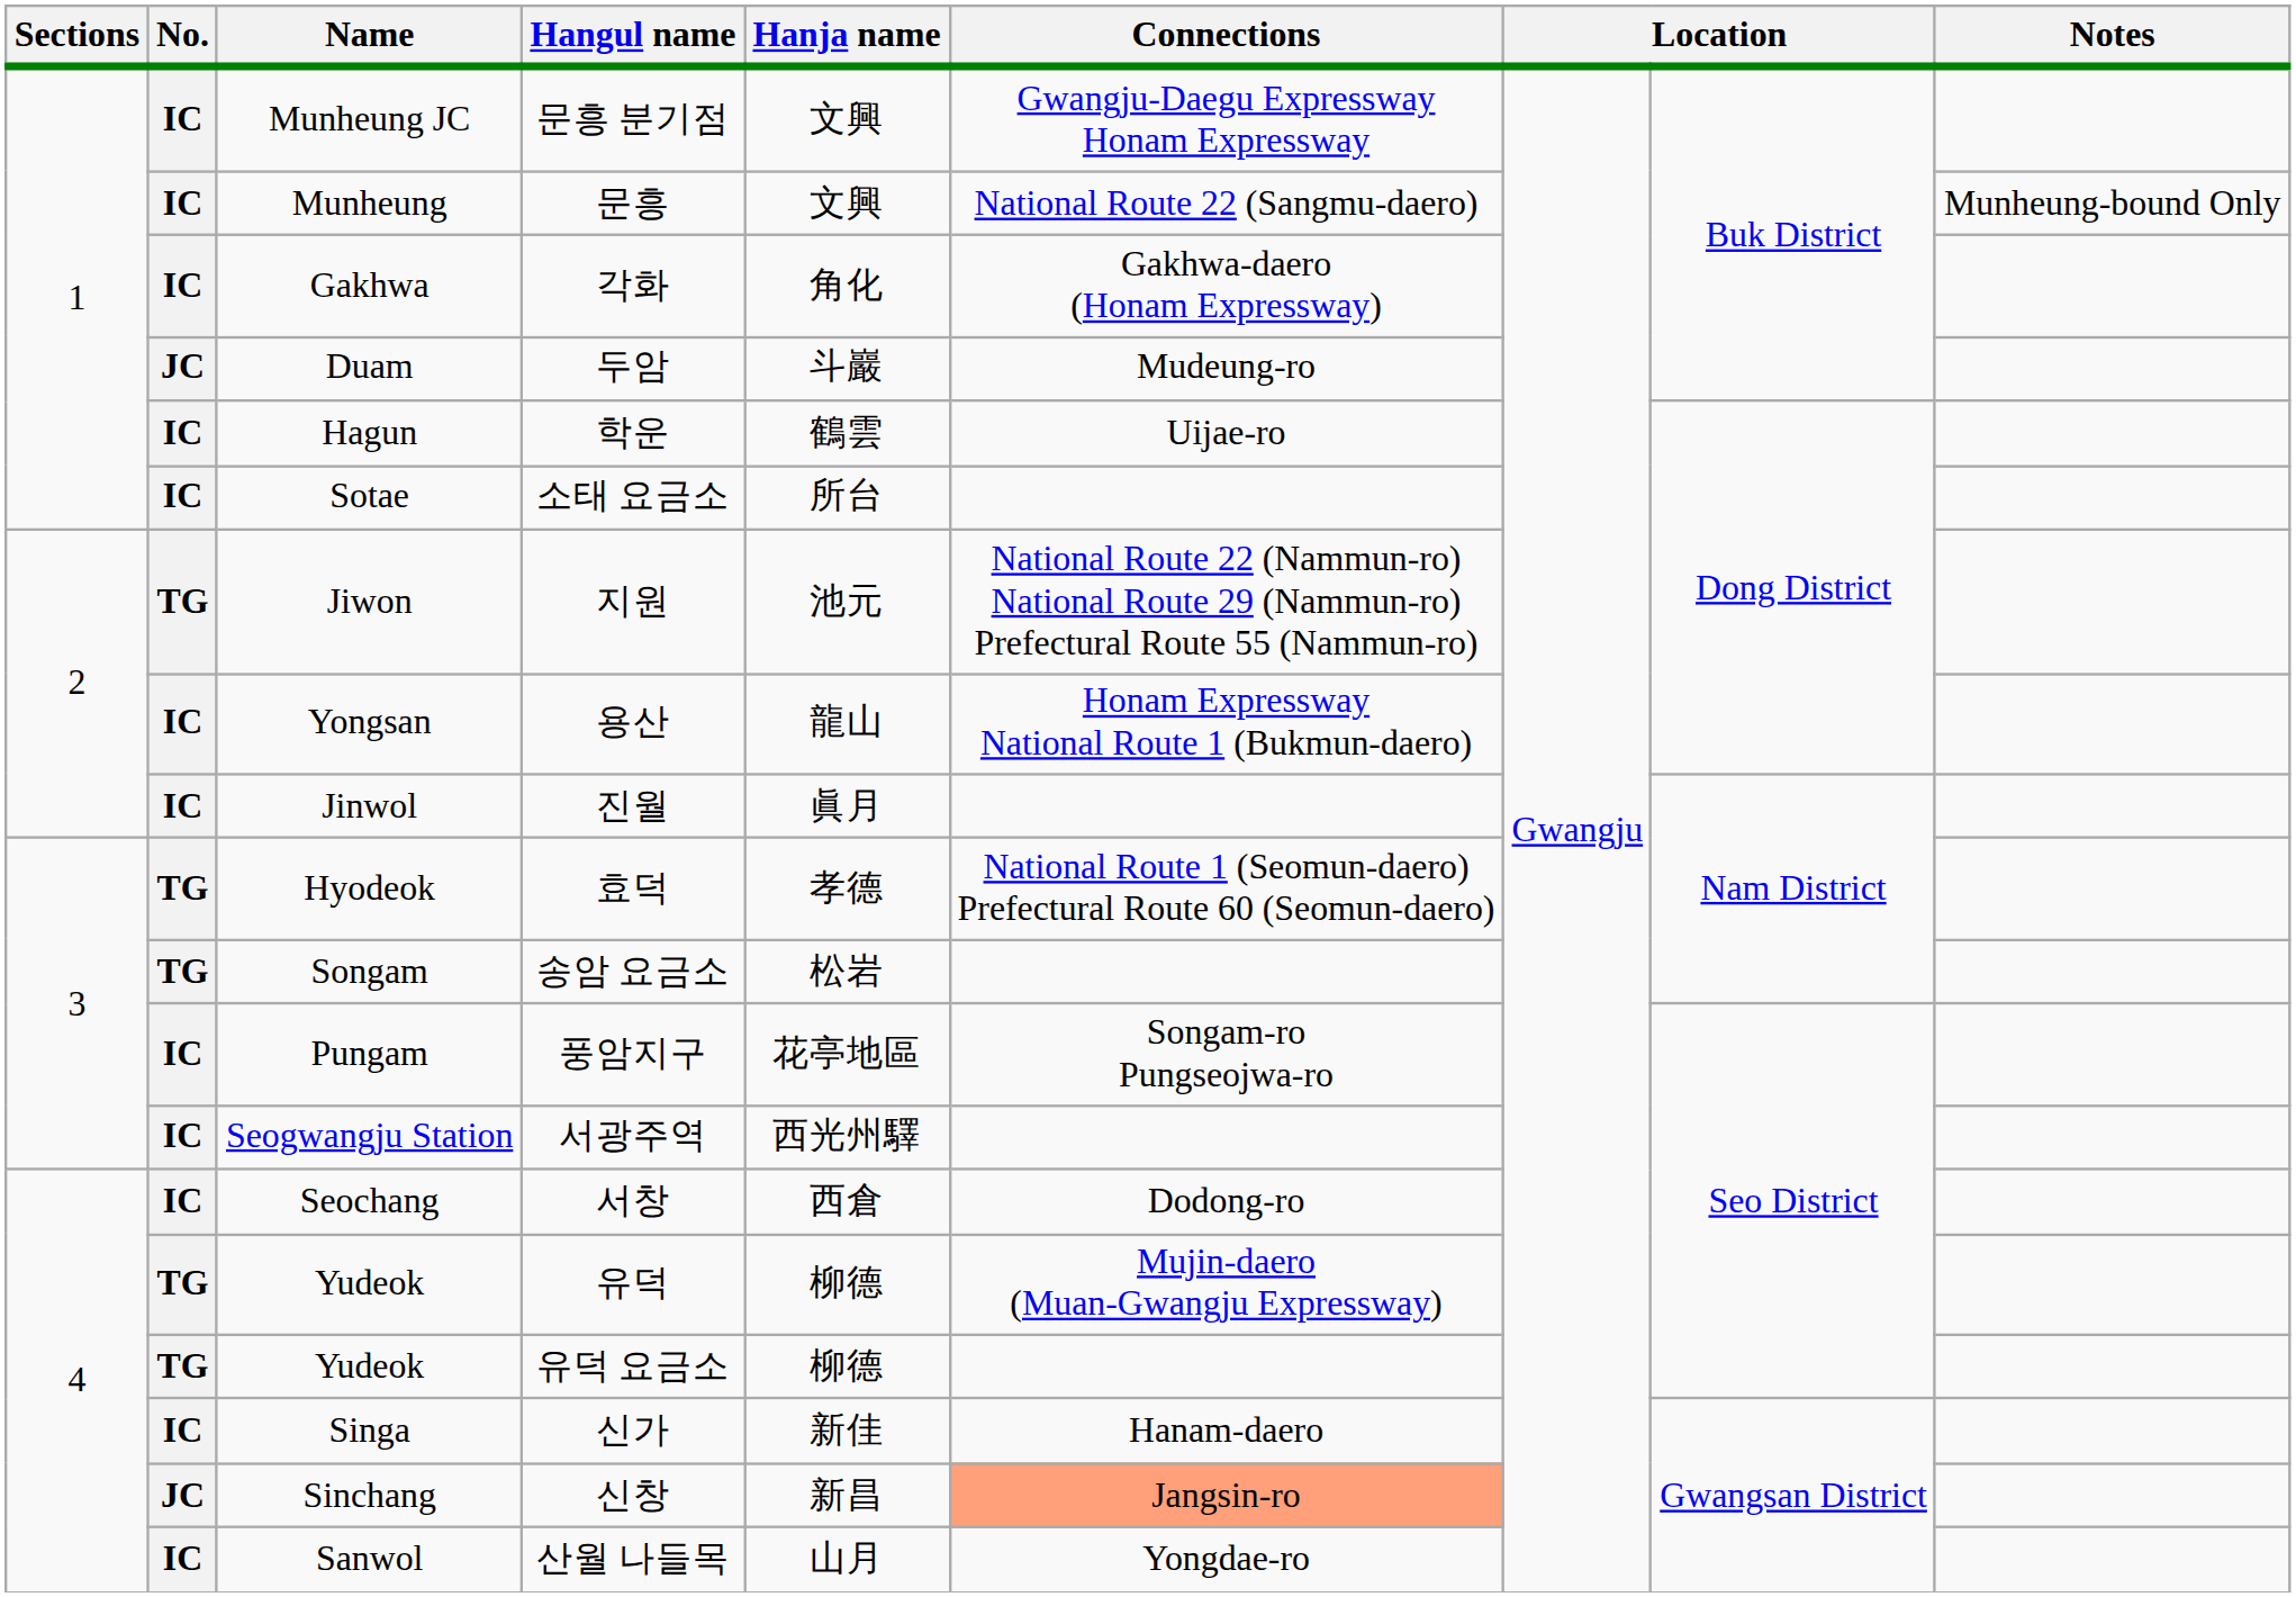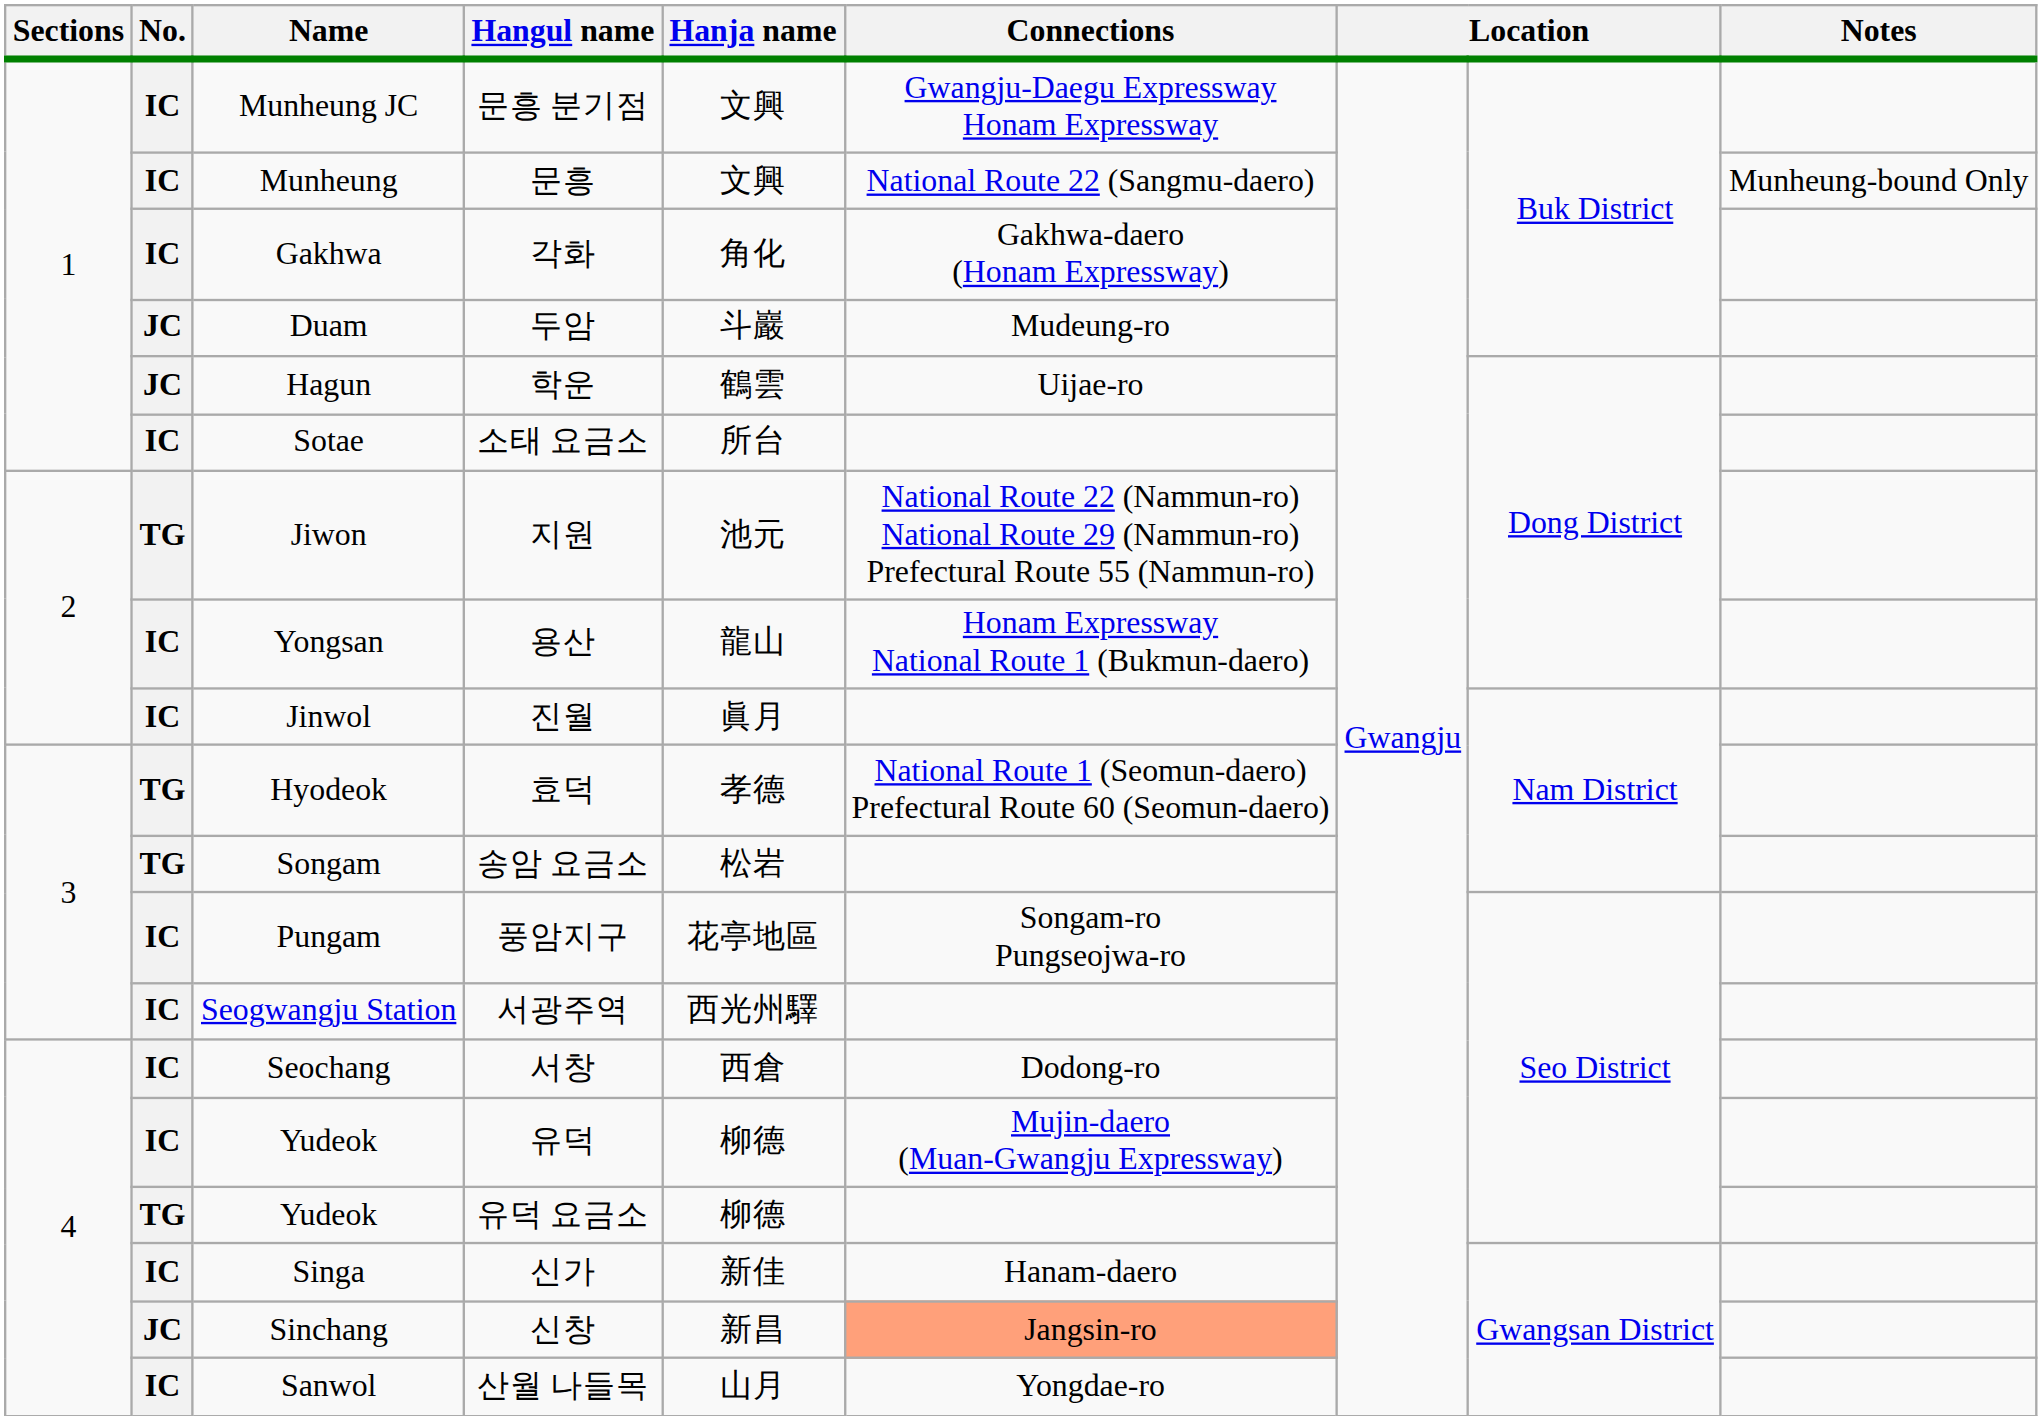학운 | No.: IC -> JC
유덕 | No.: TG -> IC
